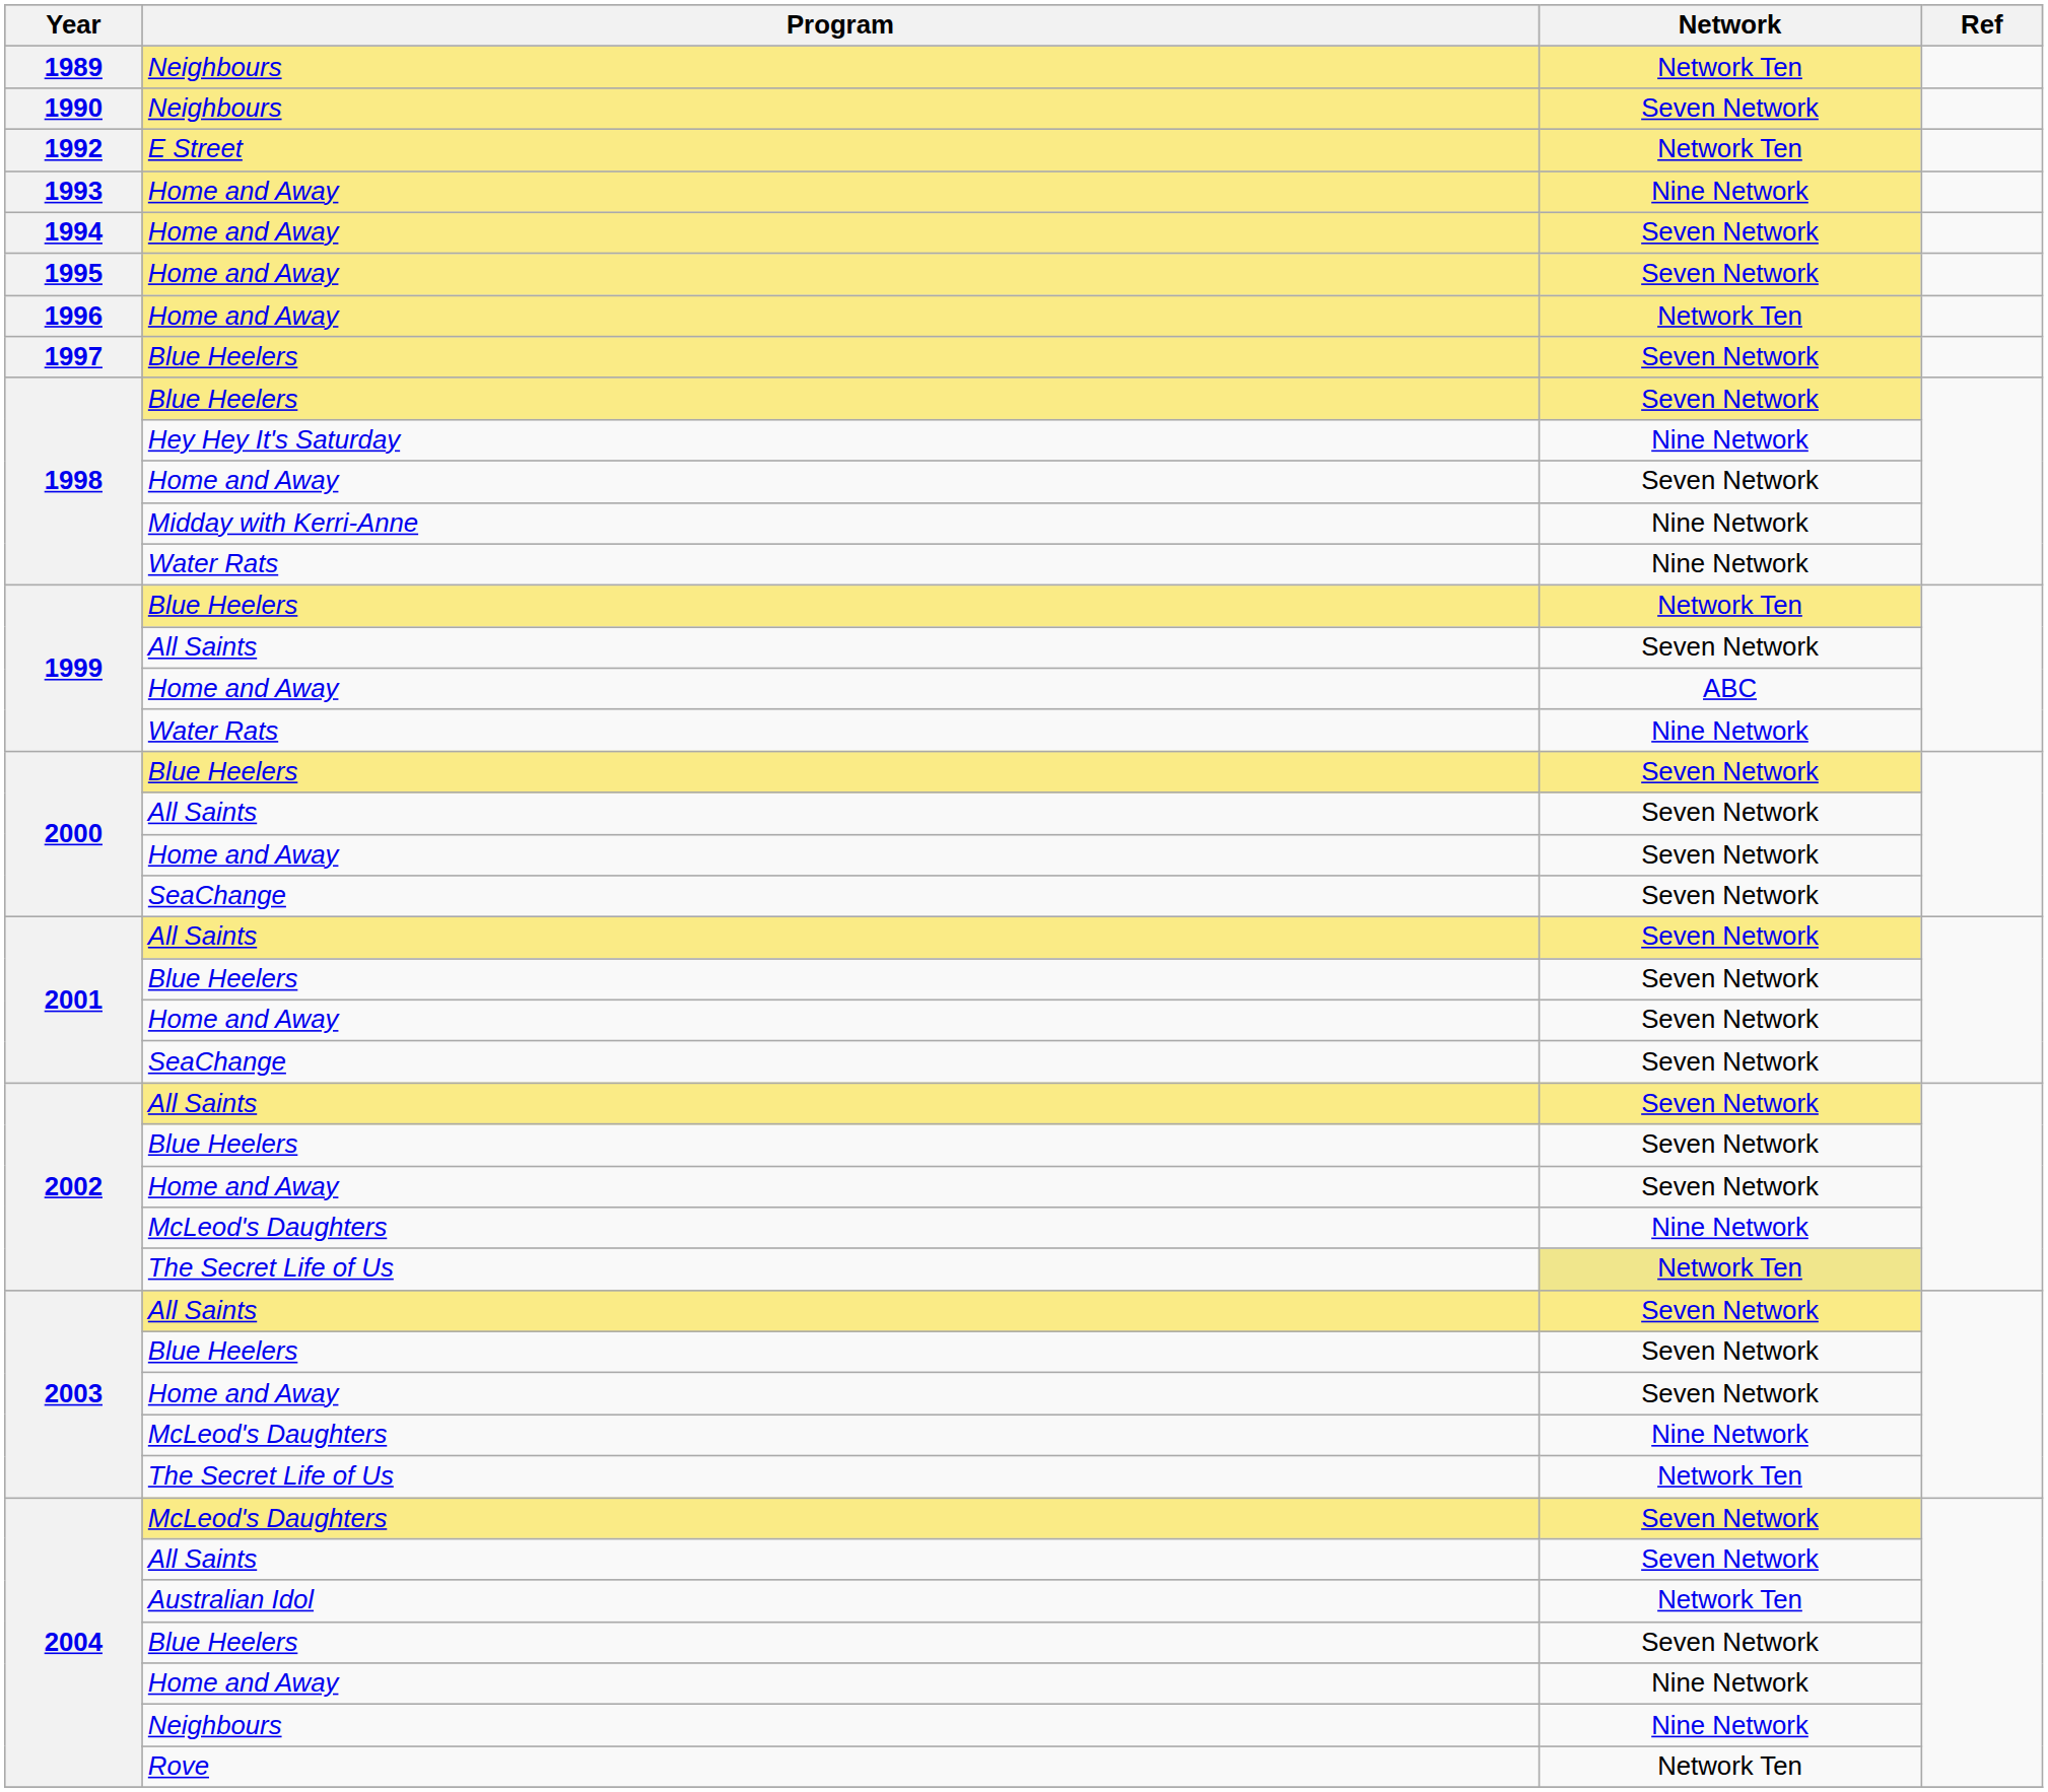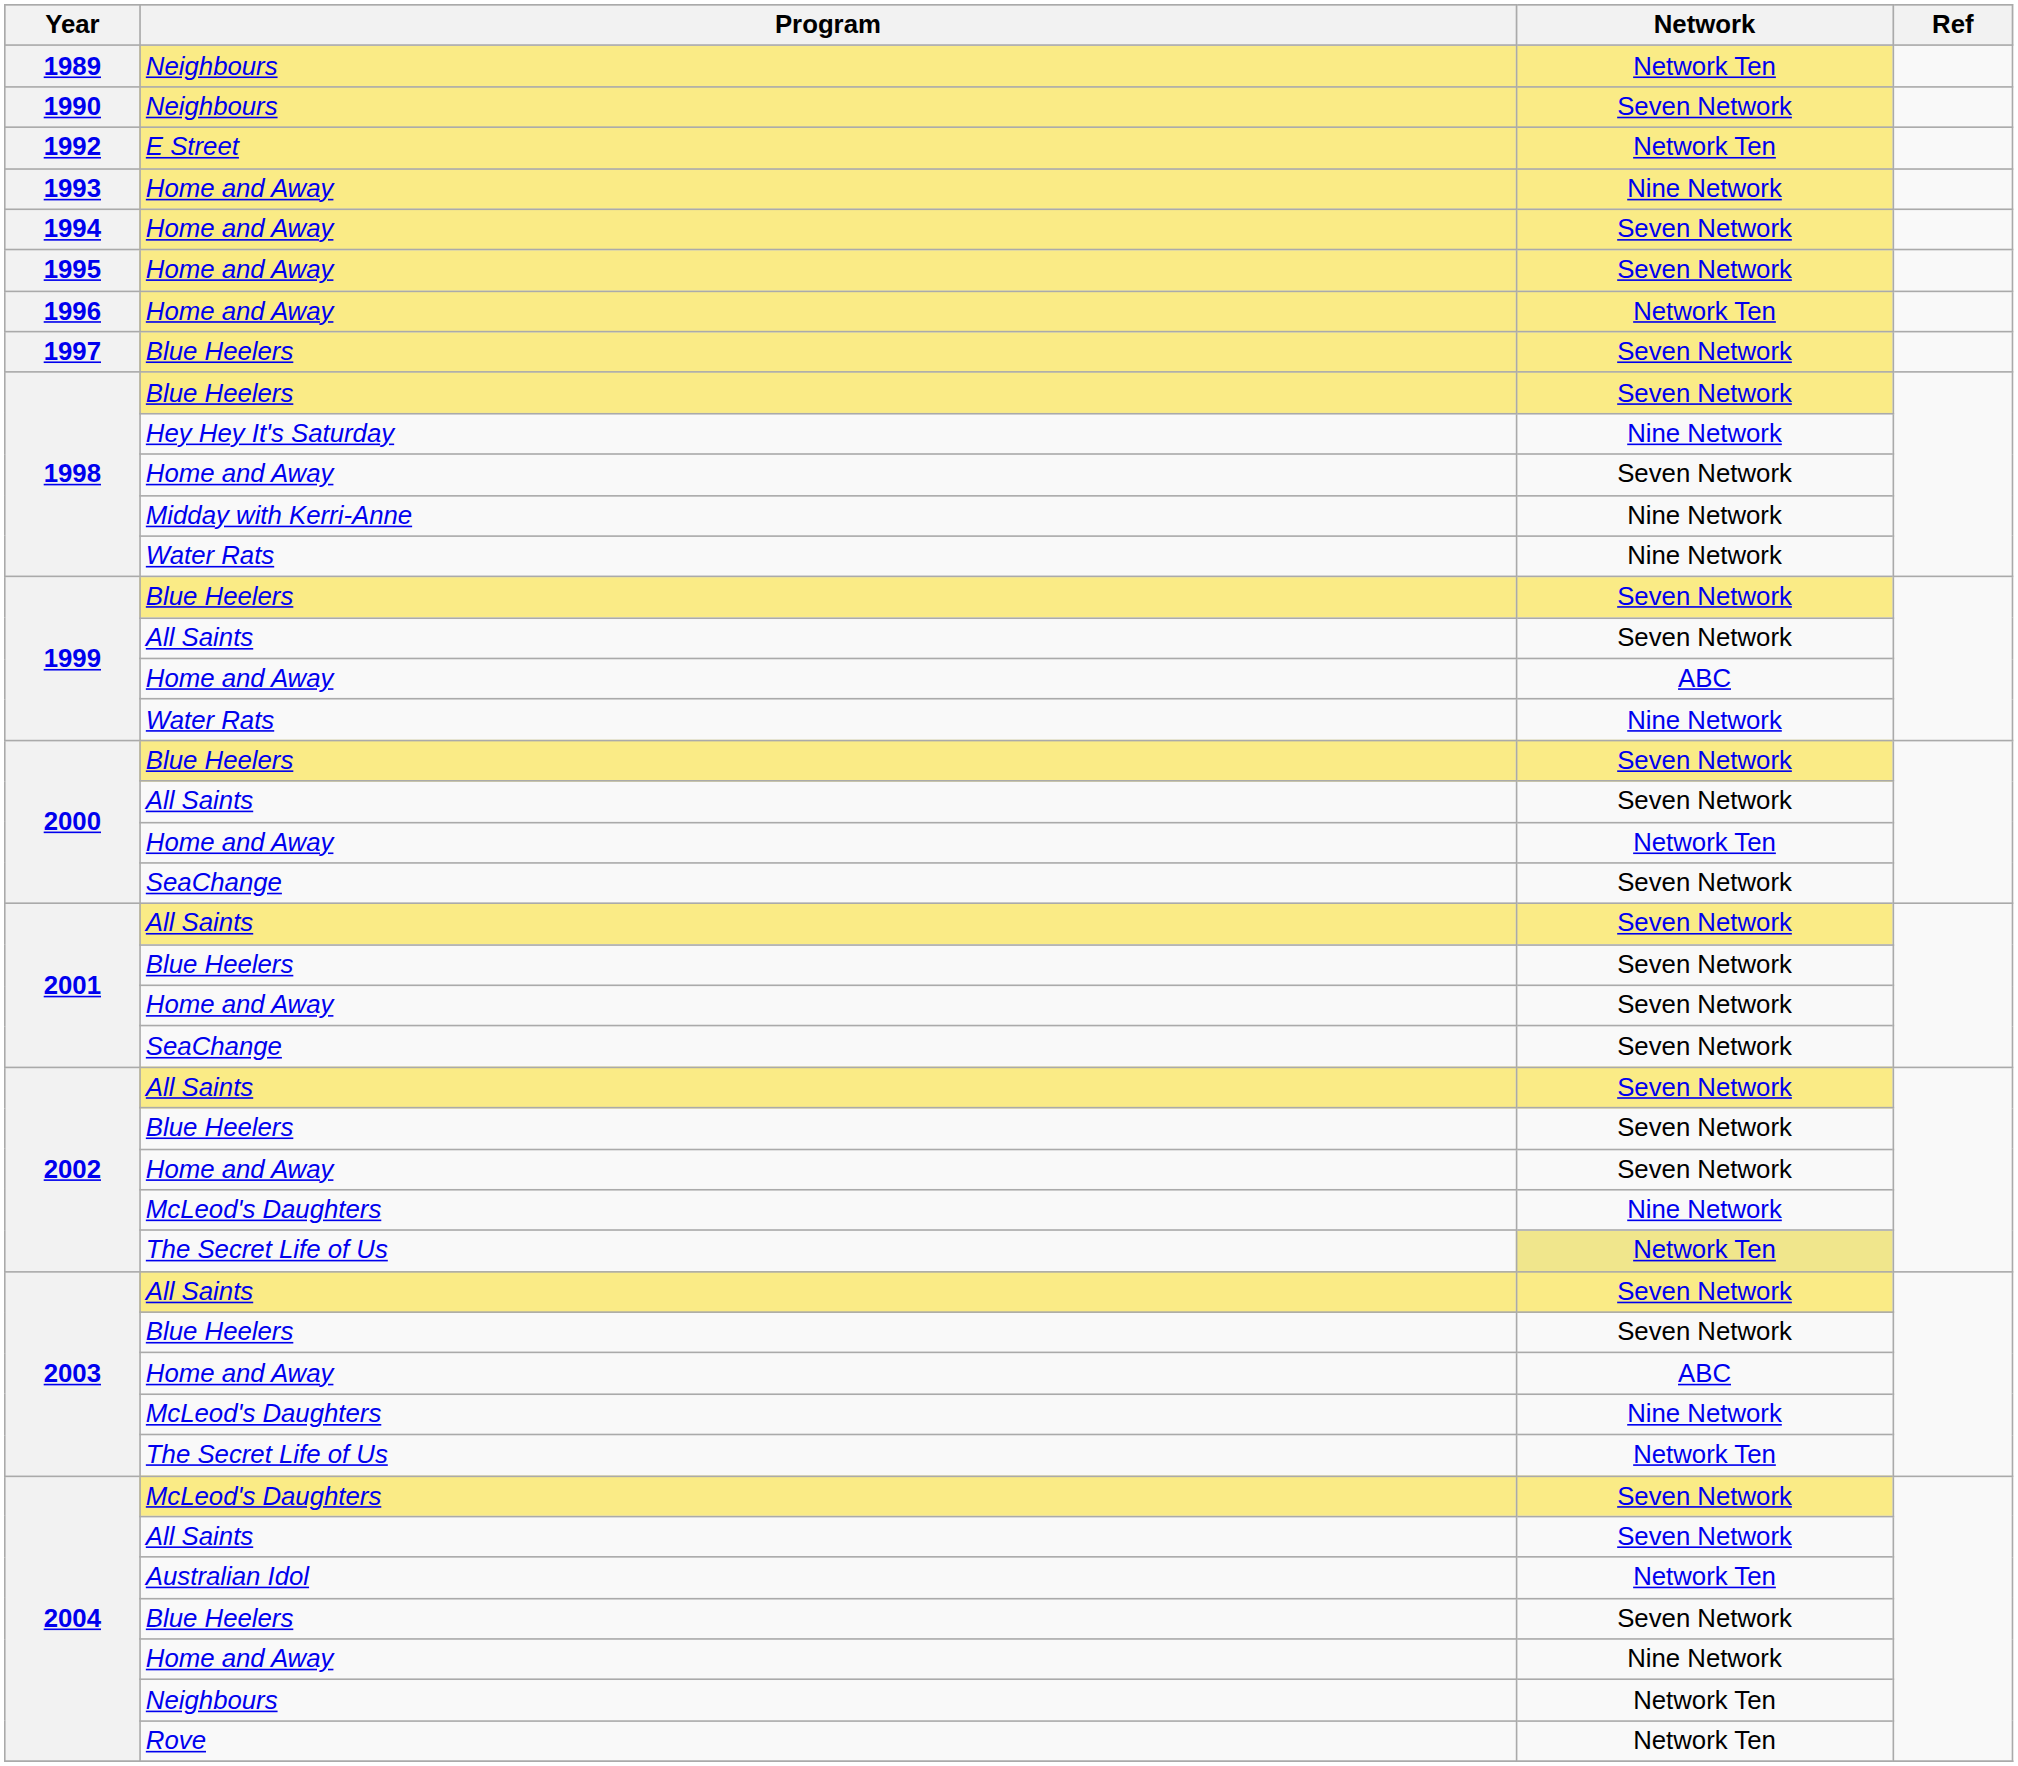1999 / Blue Heelers | Network: Network Ten -> Seven Network
2000 / Home and Away | Network: Seven Network -> Network Ten
2003 / Home and Away | Network: Seven Network -> ABC
2004 / Neighbours | Network: Nine Network -> Network Ten
